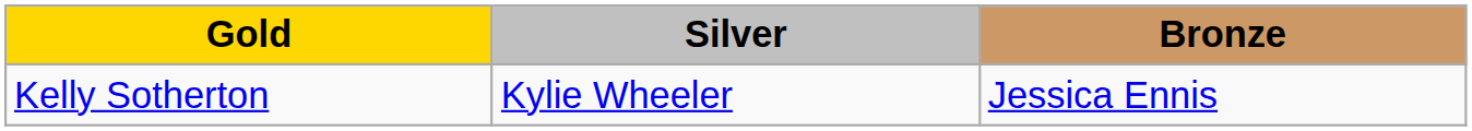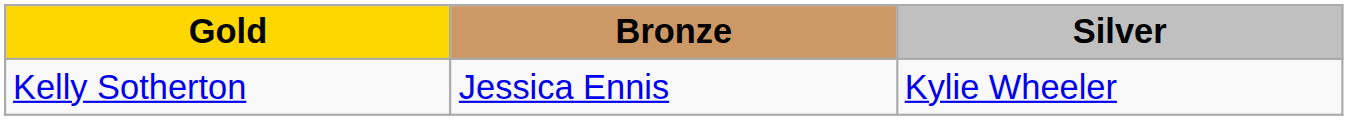columns swapped: Silver <-> Bronze
